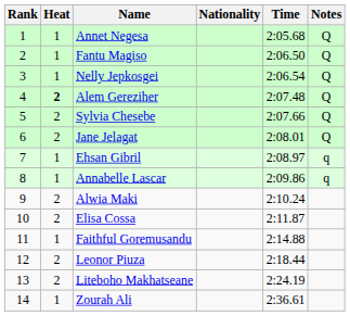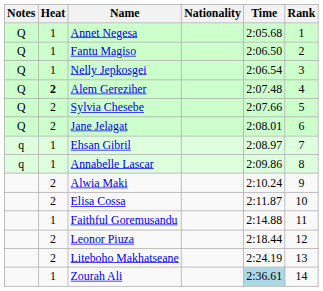columns swapped: Rank <-> Notes
Zourah Ali | Time: no background -> lightblue background
